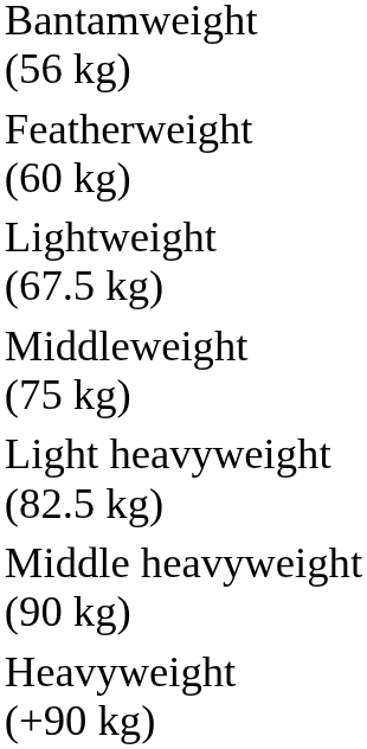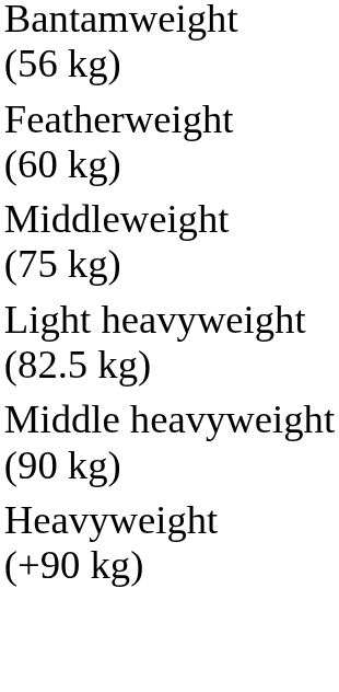- row: Lightweight (67.5 kg)
